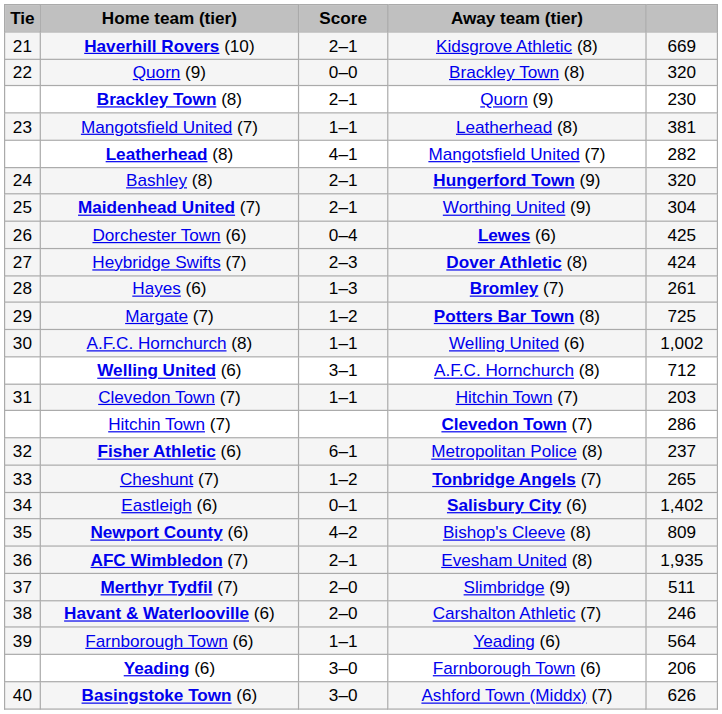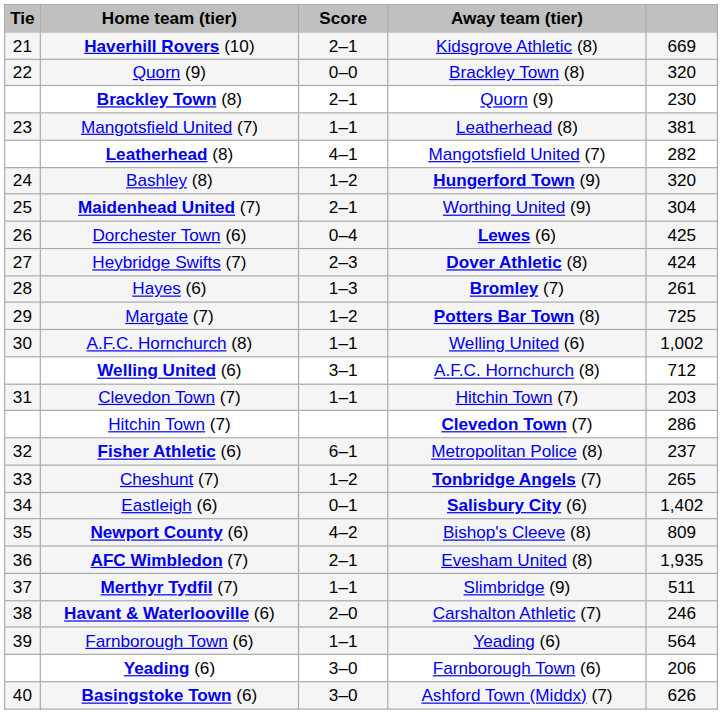Bashley (8) | Score: 2–1 -> 1–2
Merthyr Tydfil (7) | Score: 2–0 -> 1–1
